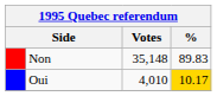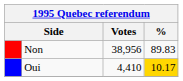Non | Votes: 35,148 -> 38,956
Oui | Votes: 4,010 -> 4,410
